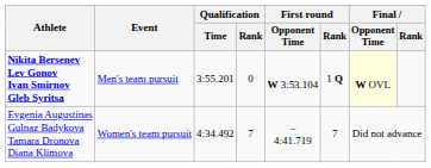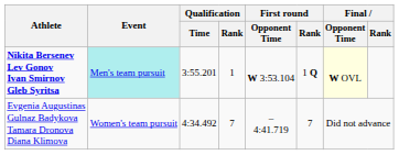Nikita Bersenev Lev Gonov Ivan Smirnov Gleb Syritsa | Event: no background -> paleturquoise background
Nikita Bersenev Lev Gonov Ivan Smirnov Gleb Syritsa | Qualification / Rank: 0 -> 1
